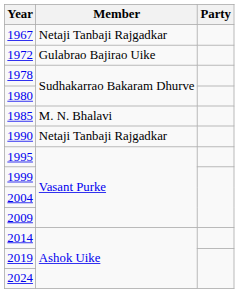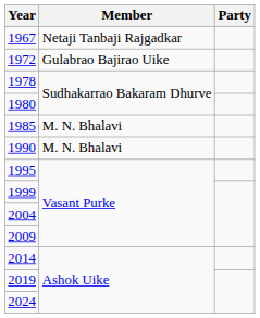1990 | Member: Netaji Tanbaji Rajgadkar -> M. N. Bhalavi
